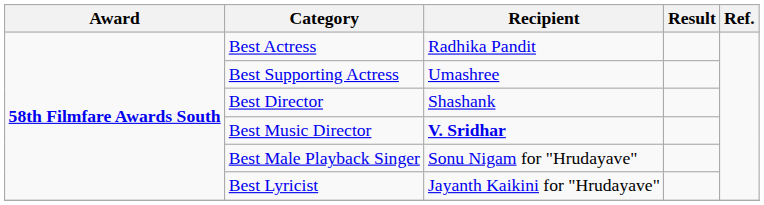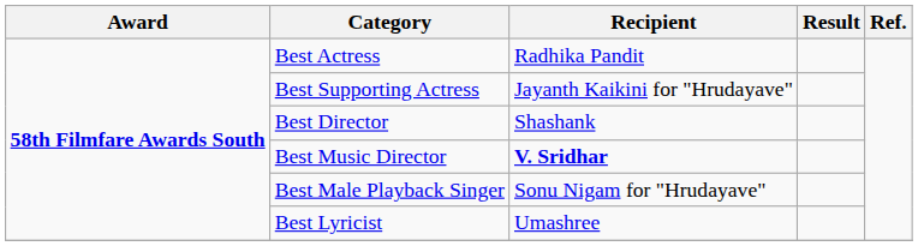Best Supporting Actress | Recipient: Umashree -> Jayanth Kaikini for "Hrudayave"
Best Lyricist | Recipient: Jayanth Kaikini for "Hrudayave" -> Umashree
